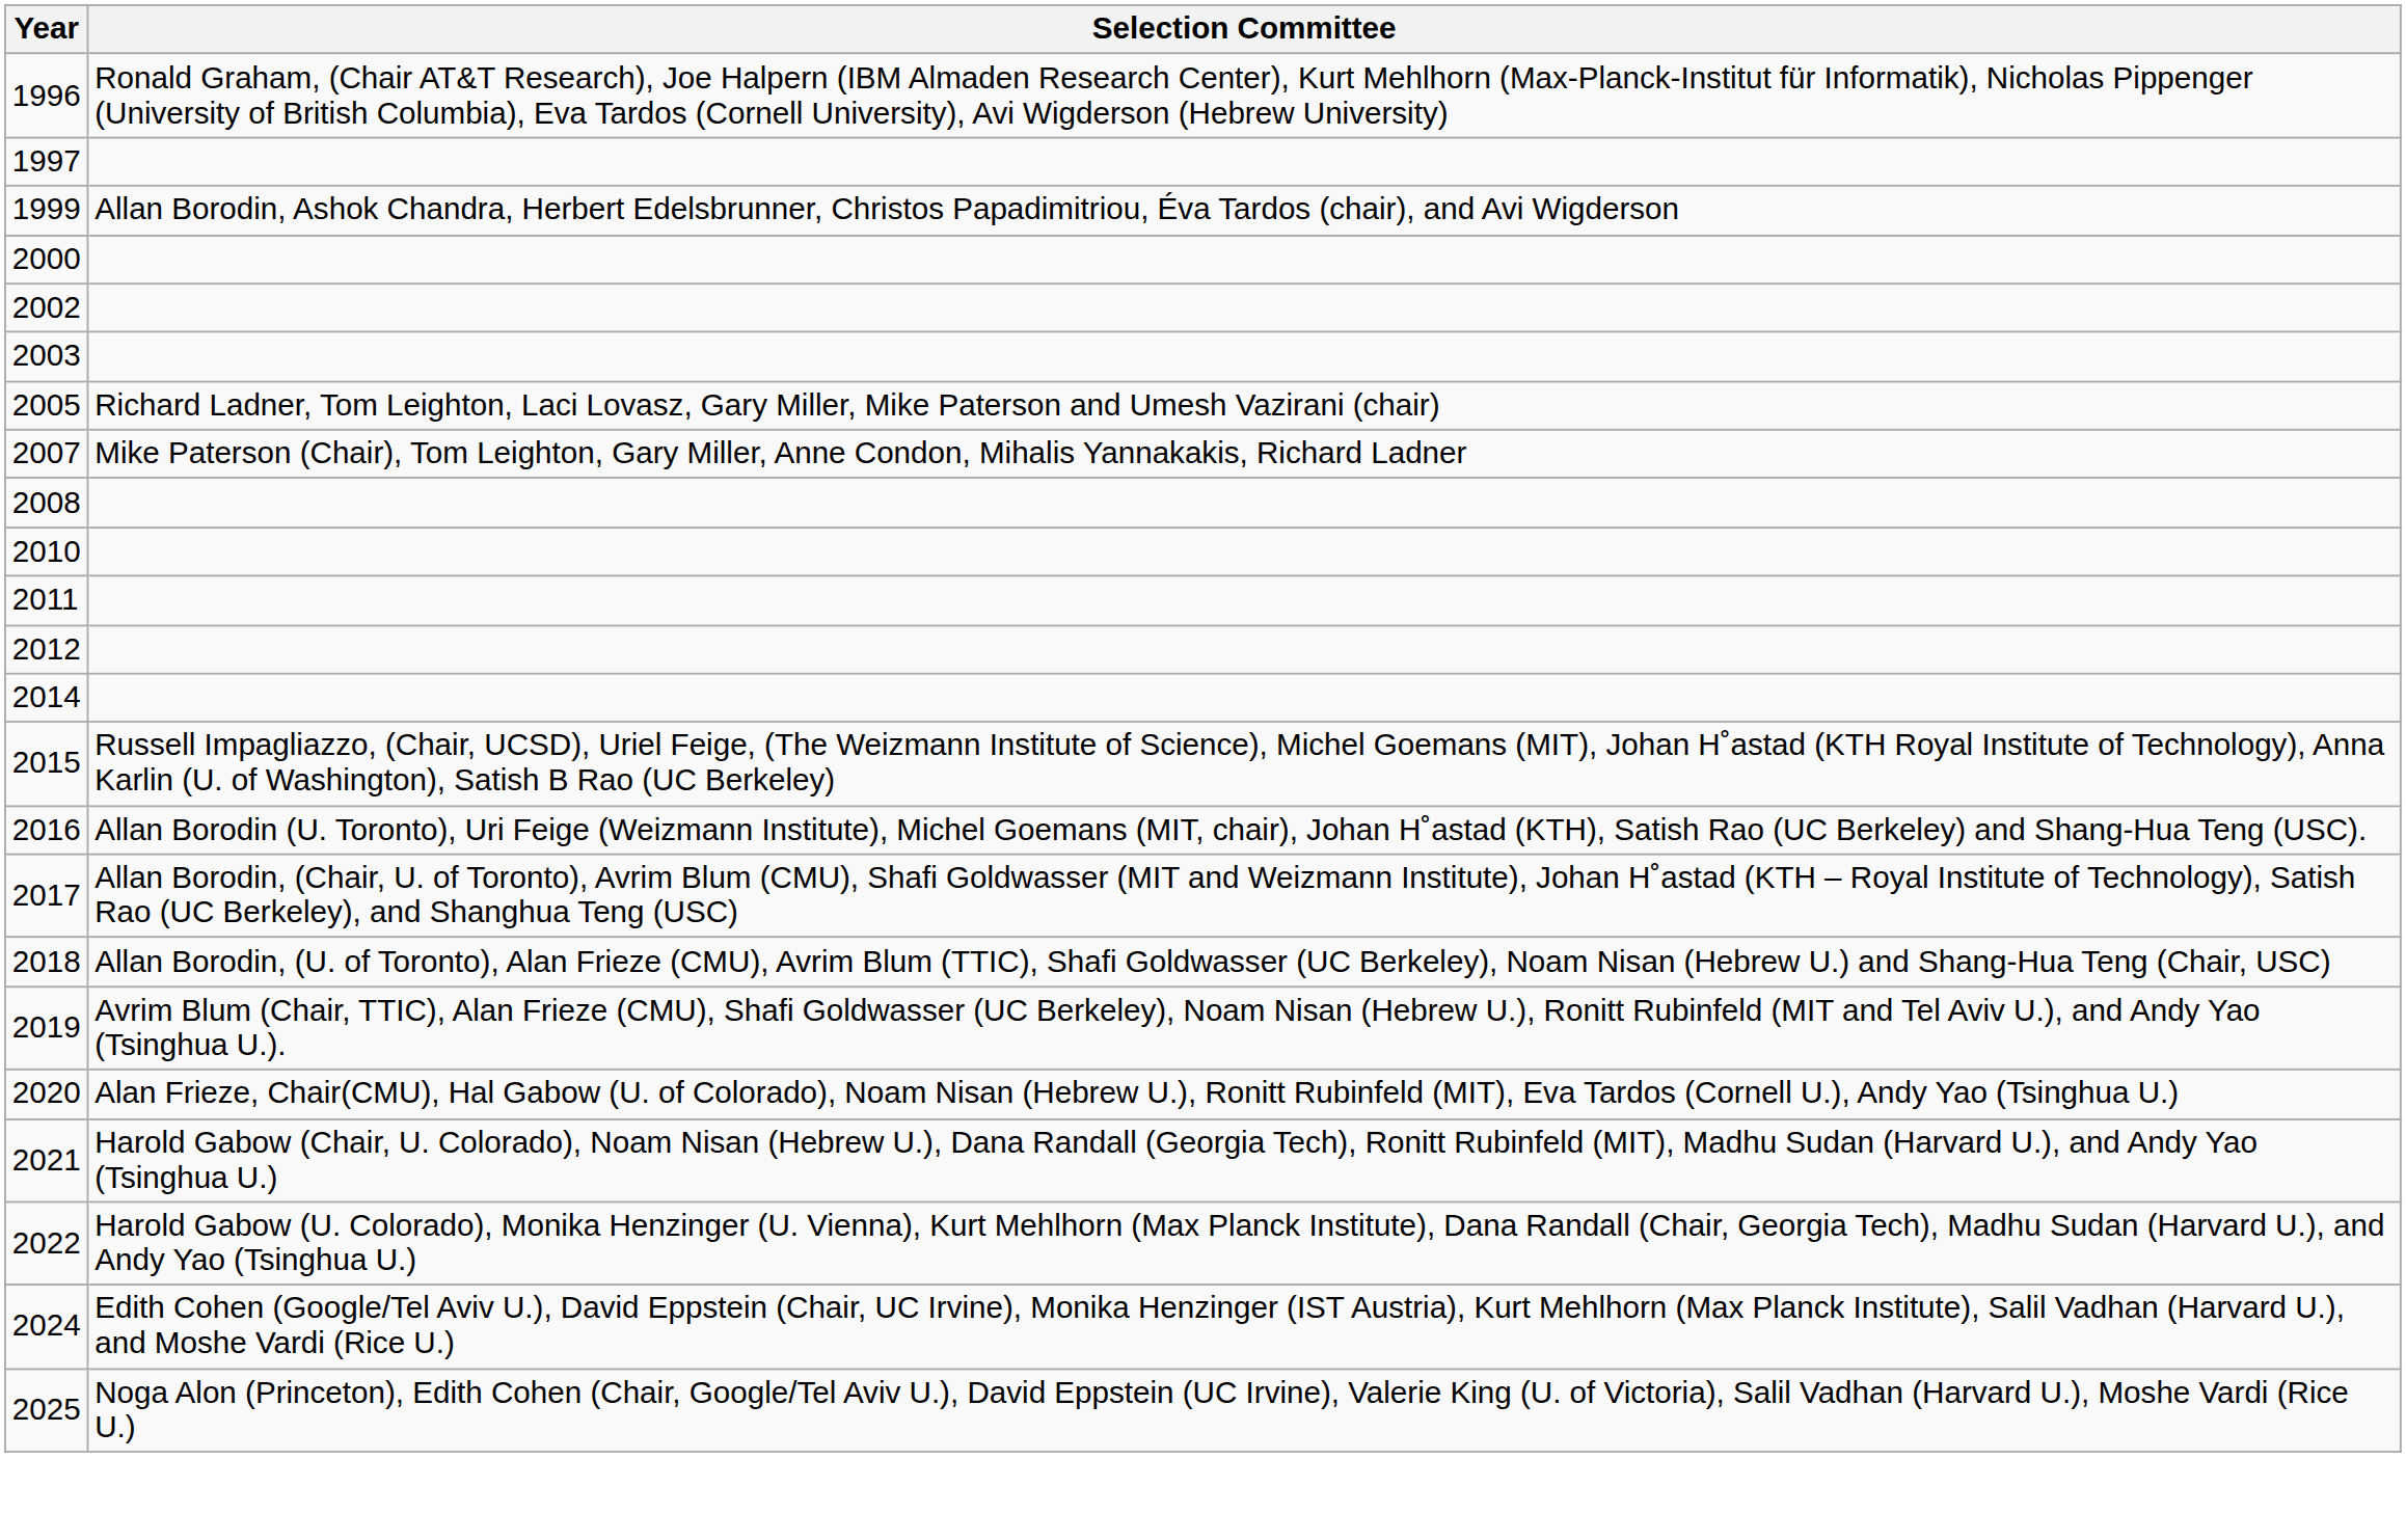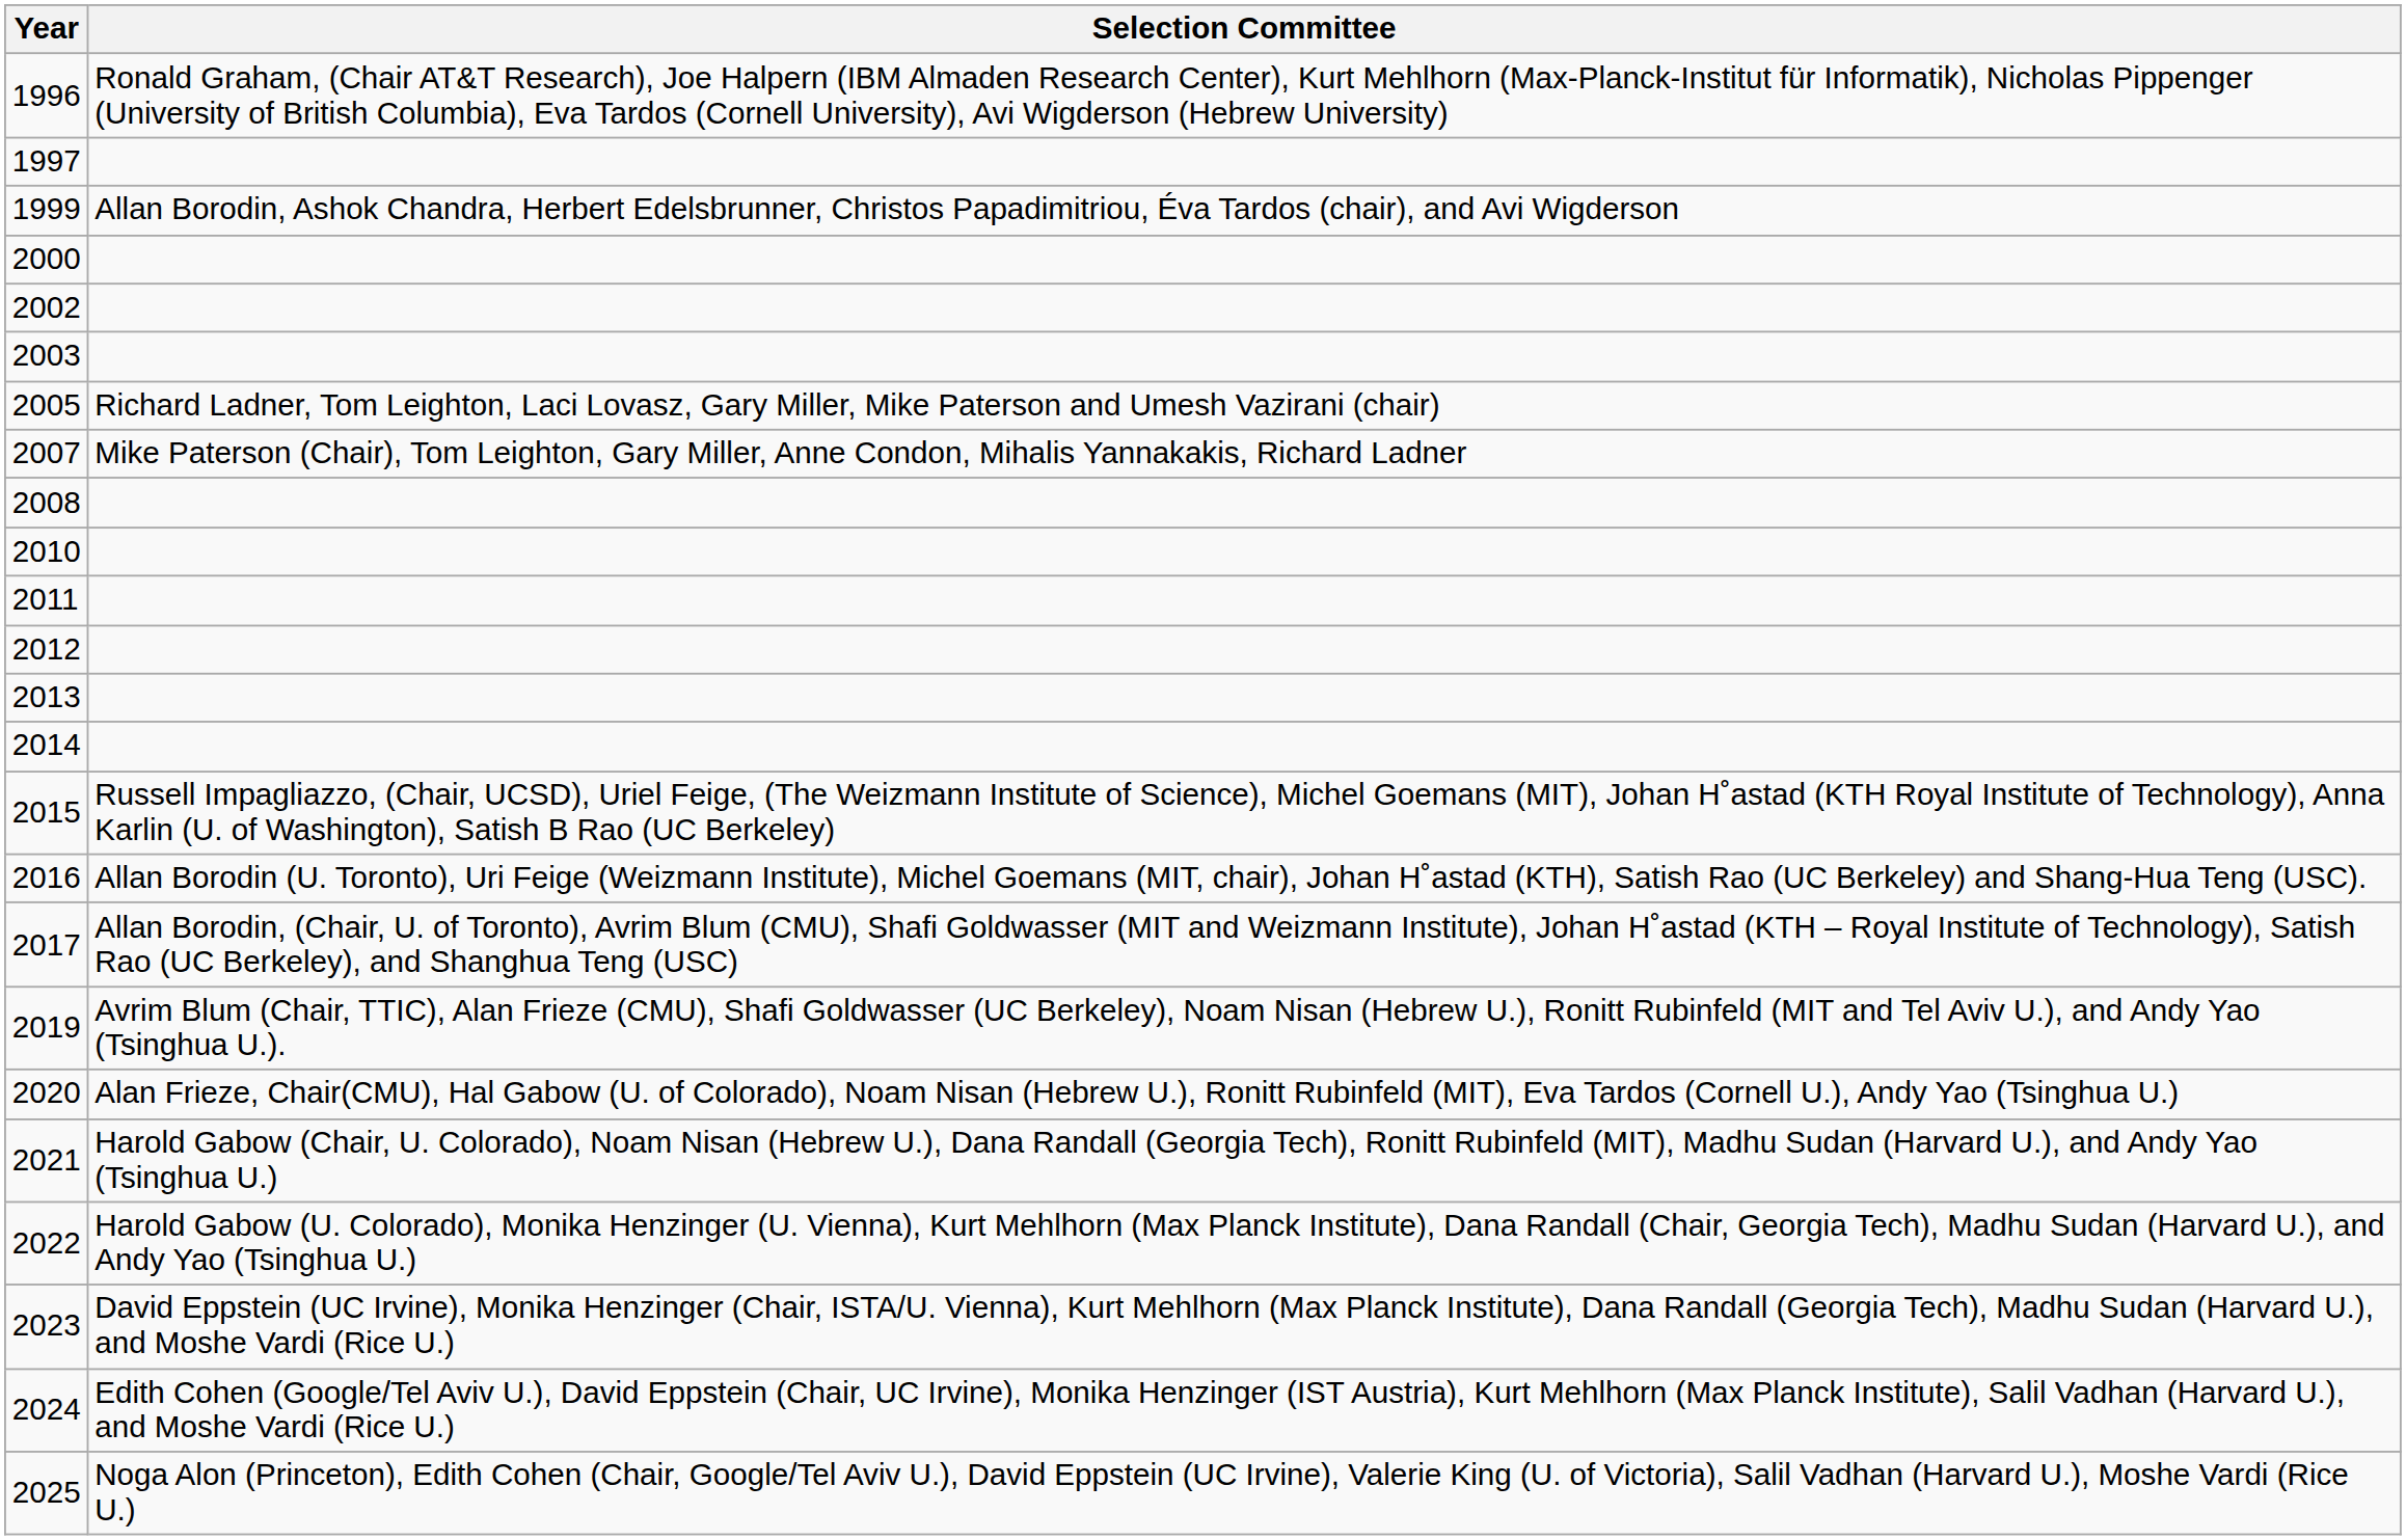+ row: 2013
- row: 2018 | Allan Borodin, (U. of Toronto), Alan Frieze (CMU), Avrim Blum (TTIC), Shafi Goldwasser (UC Berkeley), Noam Nisan (Hebrew U.) and Shang-Hua Teng (Chair, USC)
+ row: 2023 | David Eppstein (UC Irvine), Monika Henzinger (Chair, ISTA/U. Vienna), Kurt Mehlhorn (Max Planck Institute), Dana Randall (Georgia Tech), Madhu Sudan (Harvard U.), and Moshe Vardi (Rice U.)
